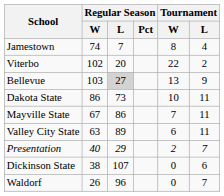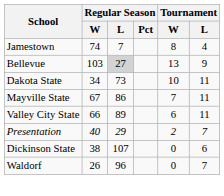- row: Viterbo | 102 | 20 | 22 | 2
Dakota State | Regular Season / W: 86 -> 34
Valley City State | Regular Season / W: 63 -> 66
